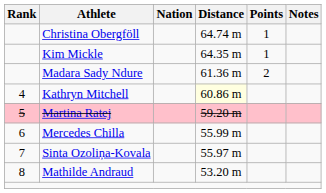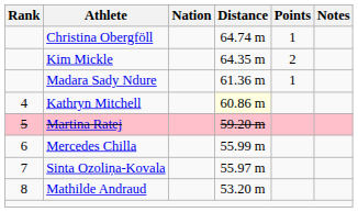Kim Mickle | Points: 1 -> 2
Madara Sady Ndure | Points: 2 -> 1
